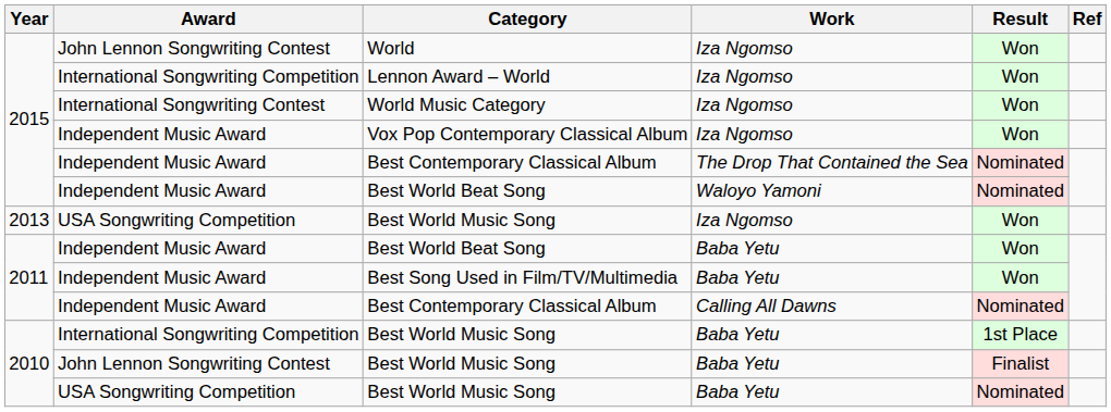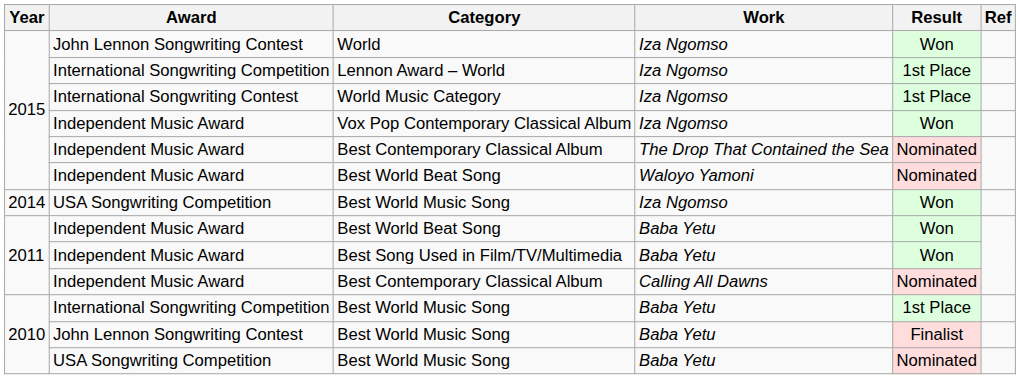Lennon Award – World | Result: Won -> 1st Place
World Music Category | Result: Won -> 1st Place
Best World Music Song / Iza Ngomso | Year: 2013 -> 2014
